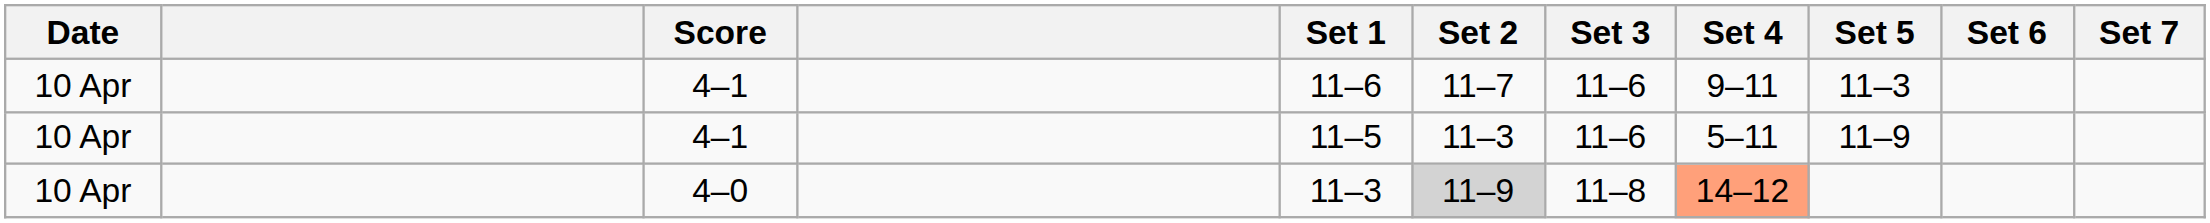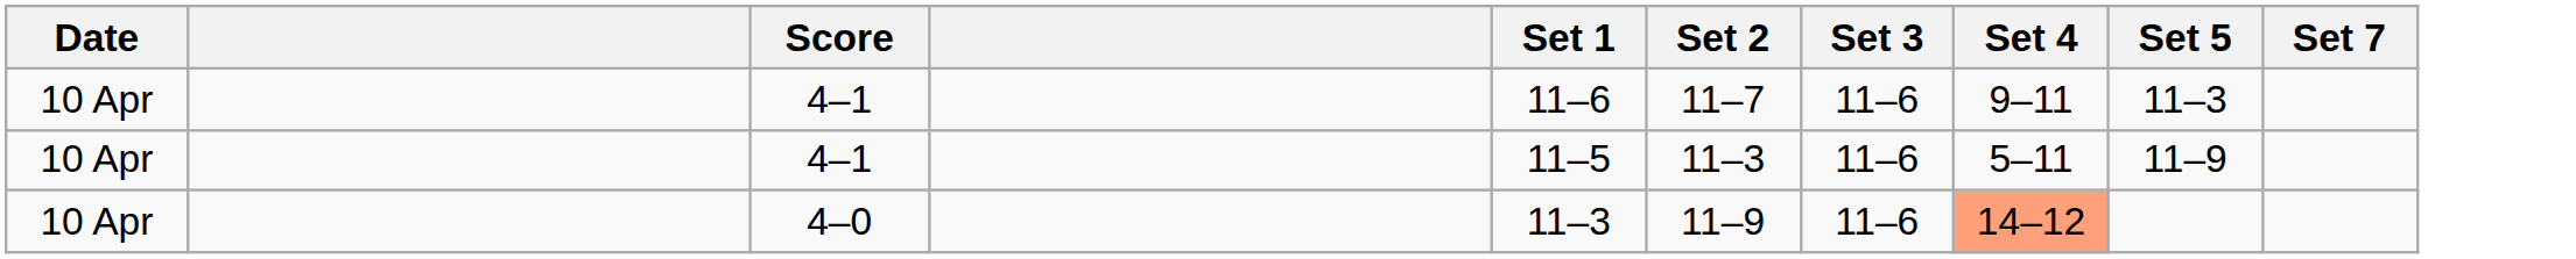- column: Set 6
4–0 | Set 2: lightgrey background -> no background
4–0 | Set 3: 11–8 -> 11–6
